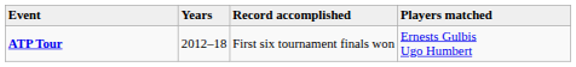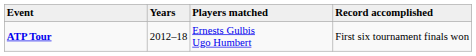columns swapped: Record accomplished <-> Players matched
